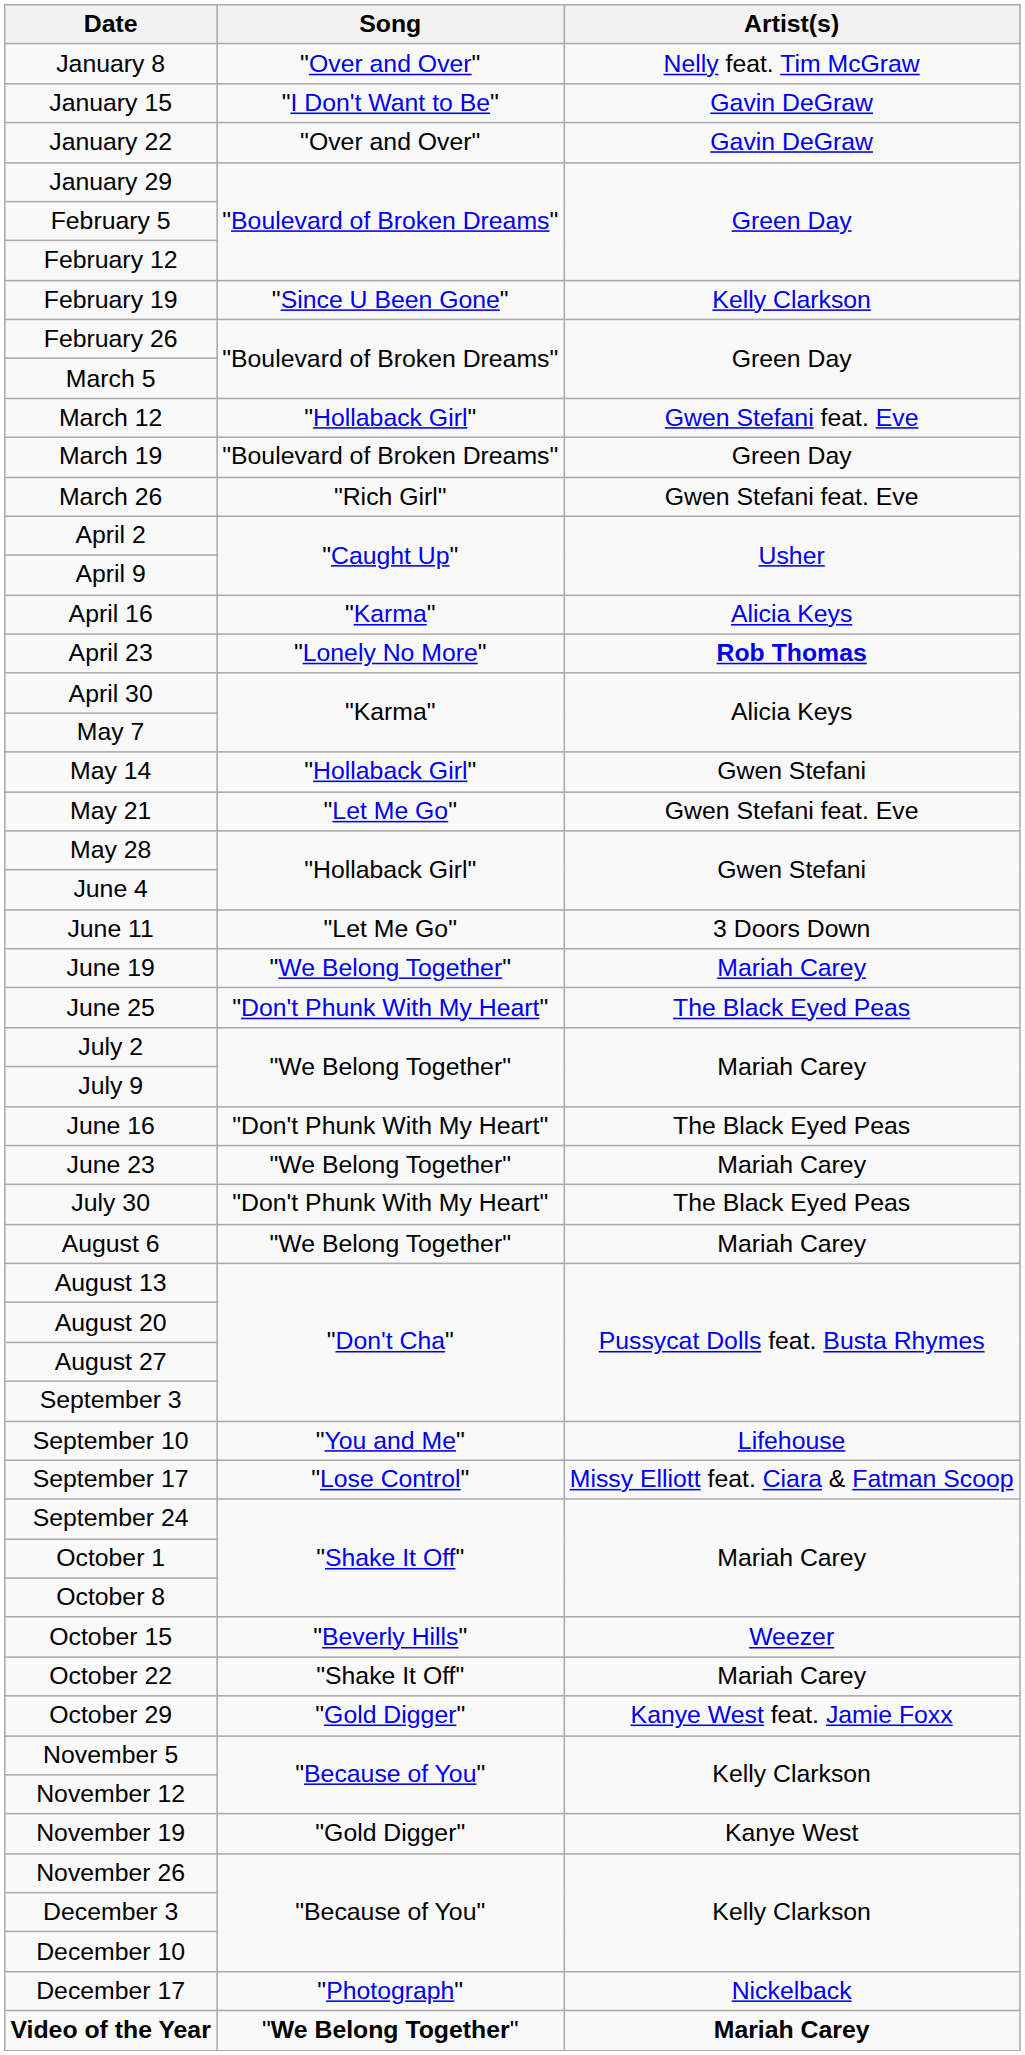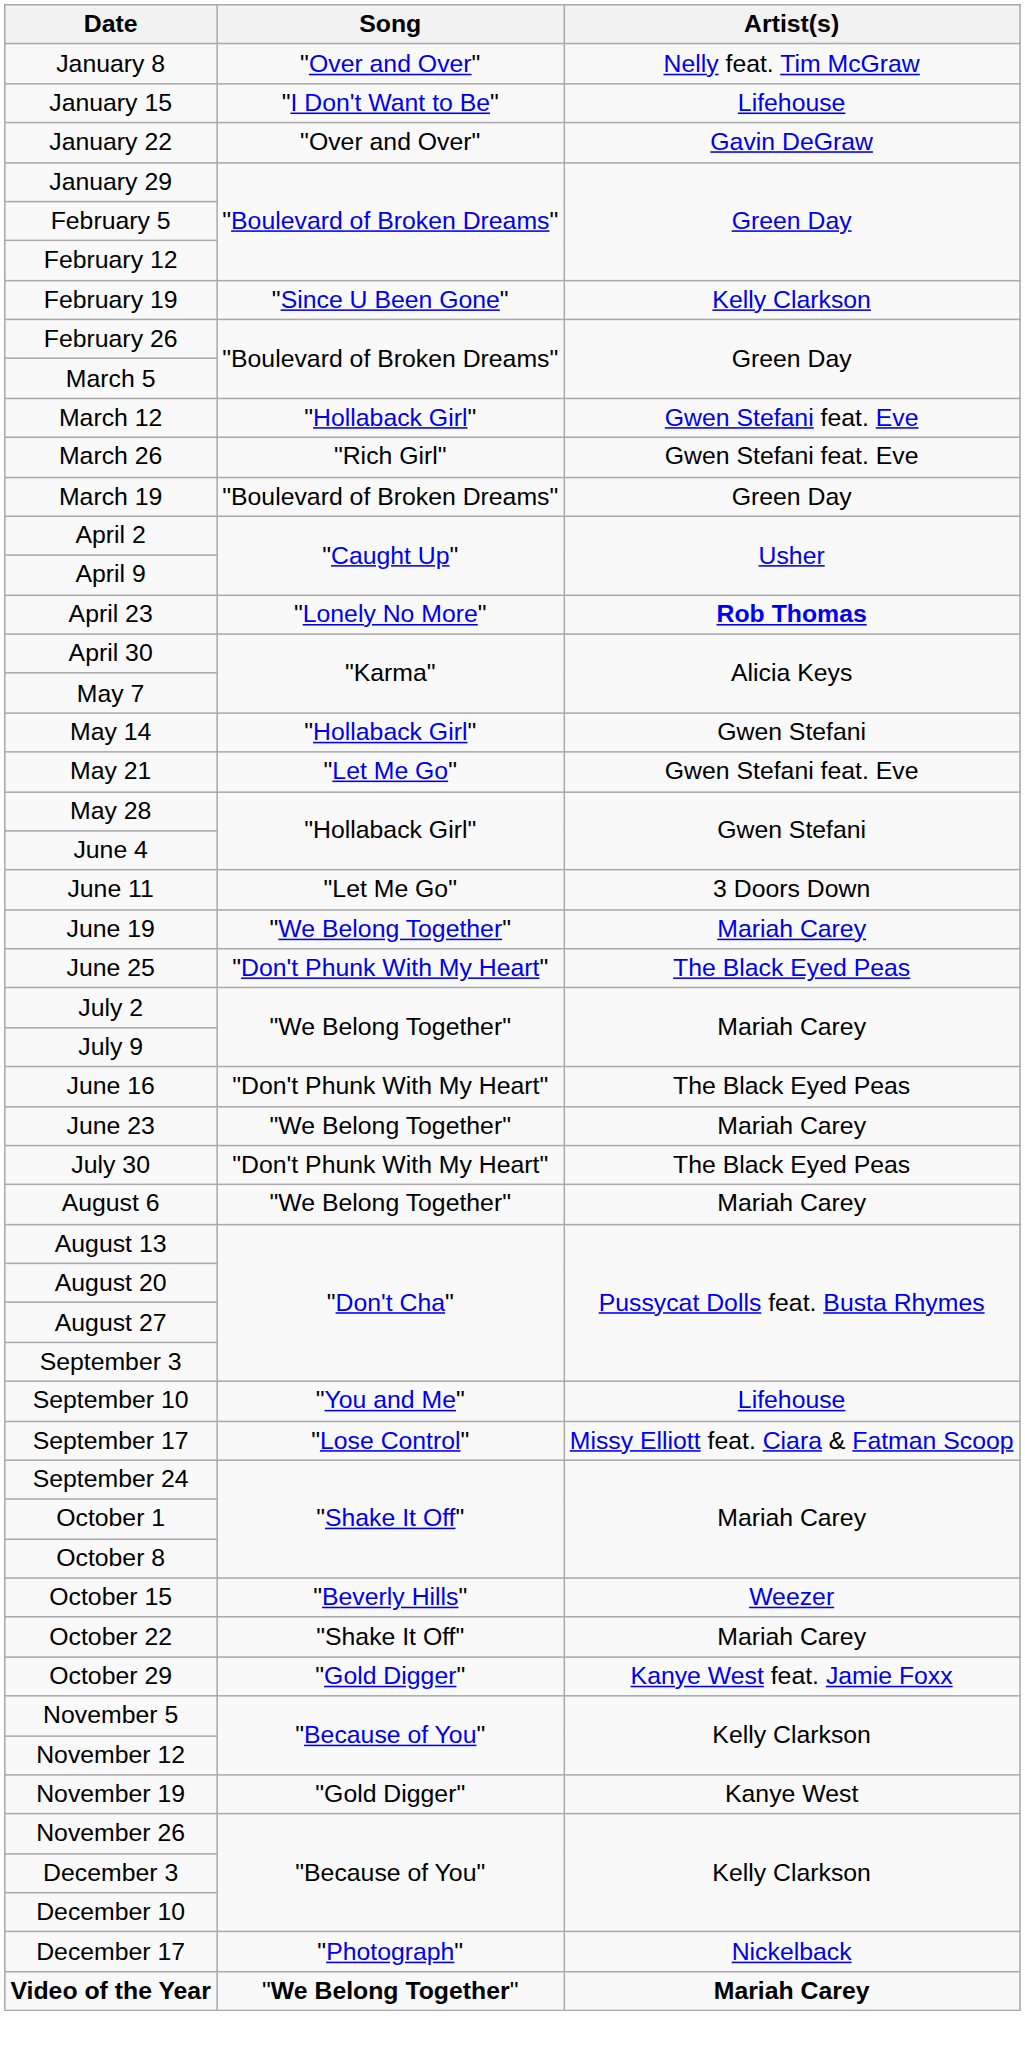January 15 | Artist(s): Gavin DeGraw -> Lifehouse
rows swapped: March 19 <-> March 26
- row: April 16 | "Karma" | Alicia Keys
